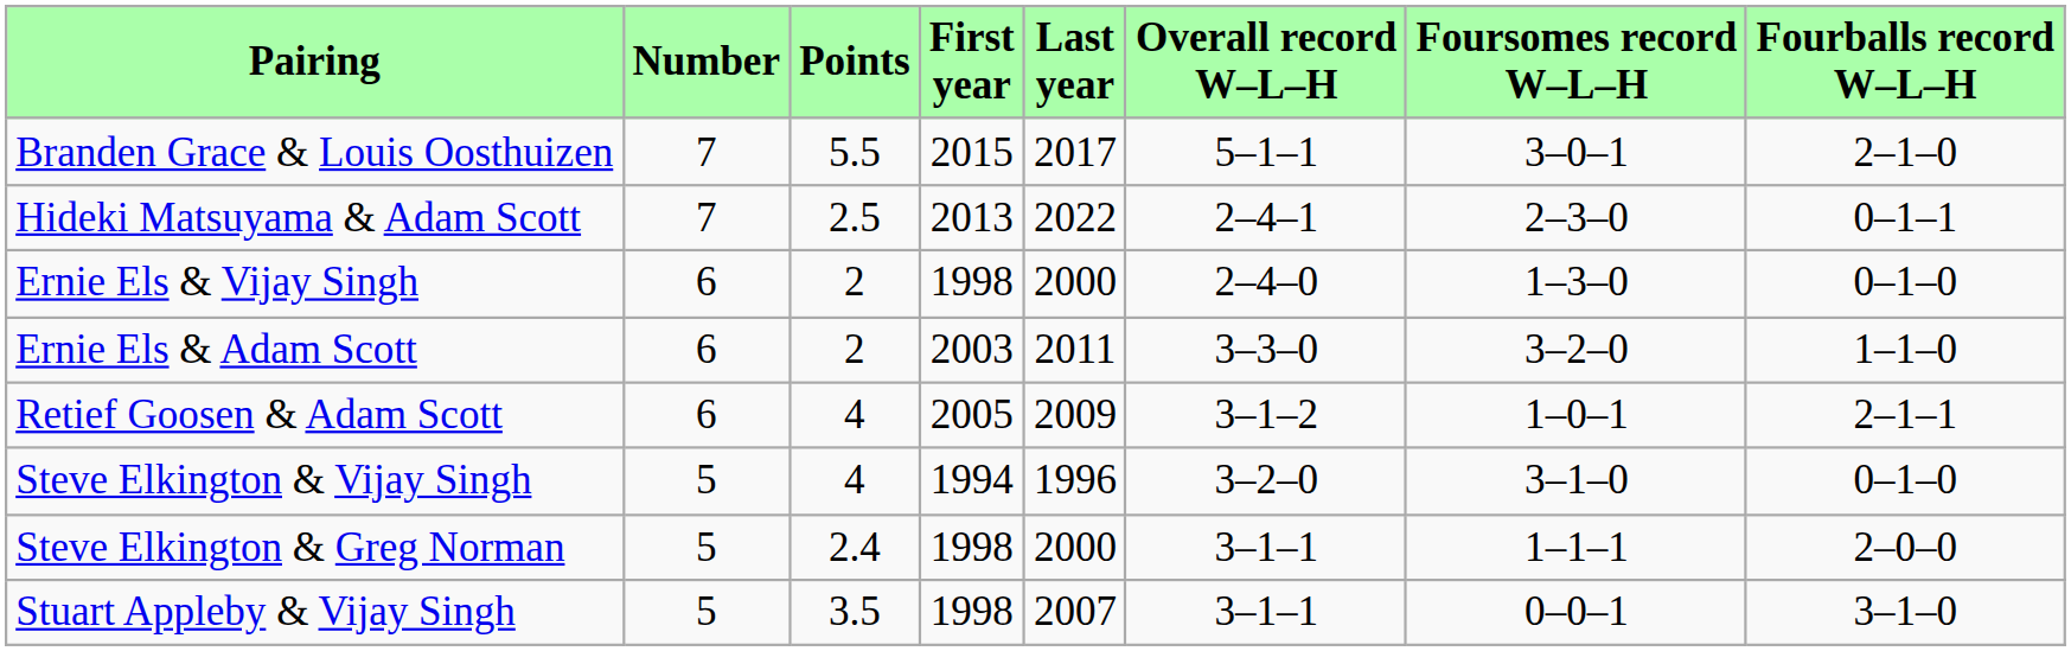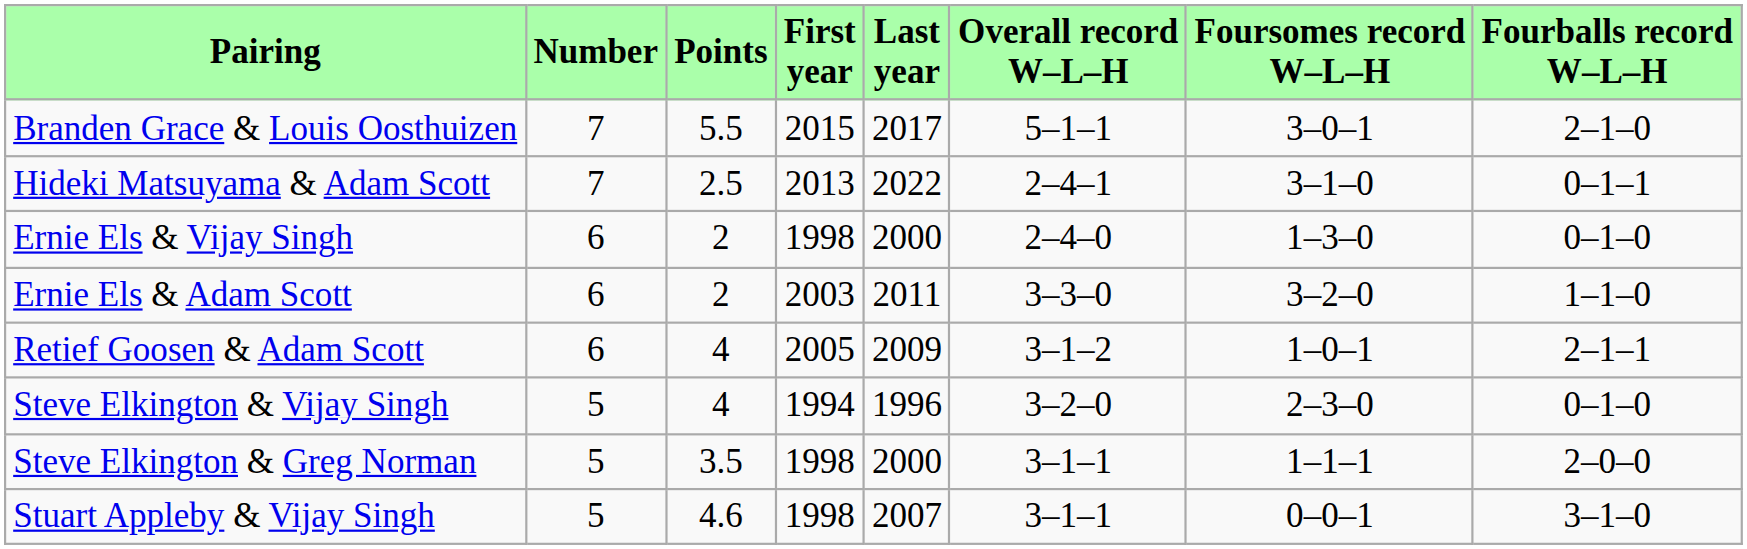Hideki Matsuyama & Adam Scott | Foursomes record W–L–H: 2–3–0 -> 3–1–0
Steve Elkington & Vijay Singh | Foursomes record W–L–H: 3–1–0 -> 2–3–0
Steve Elkington & Greg Norman | Points: 2.4 -> 3.5
Stuart Appleby & Vijay Singh | Points: 3.5 -> 4.6
